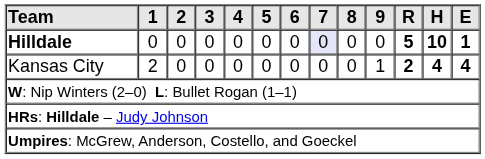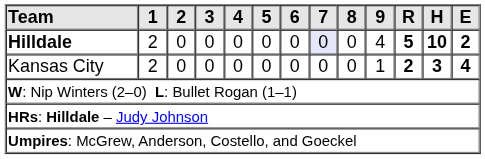Hilldale | 1: 0 -> 2
Hilldale | 9: 0 -> 4
Hilldale | E: 1 -> 2
Kansas City | H: 4 -> 3
